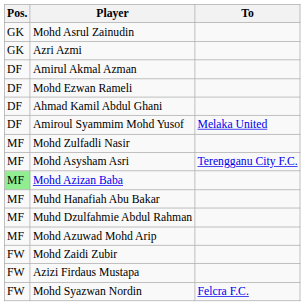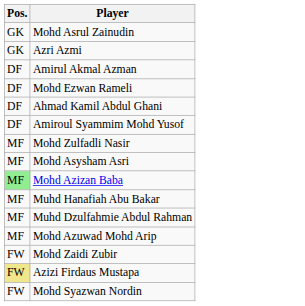- column: To | Melaka United | Terengganu City F.C. | Felcra F.C.
Azizi Firdaus Mustapa | Pos.: no background -> khaki background
